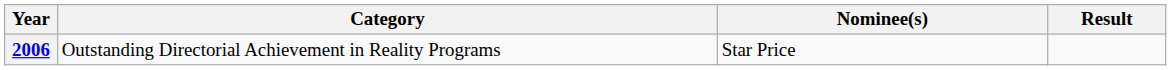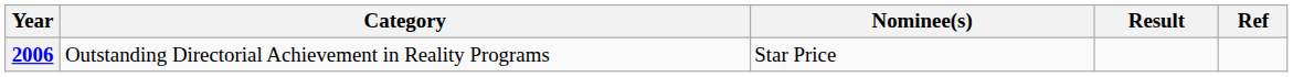+ column: Ref
